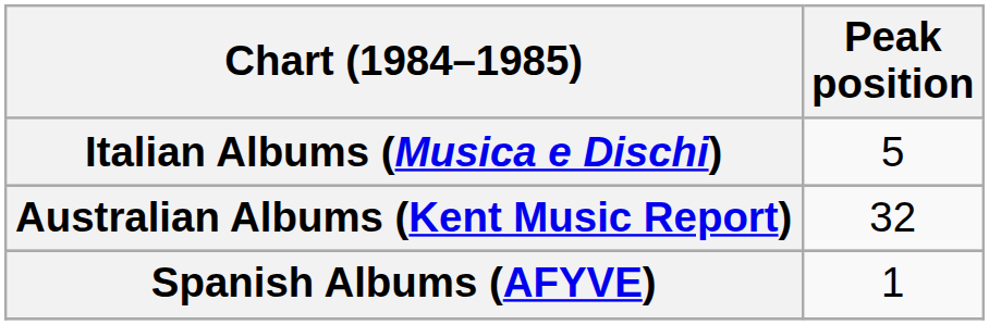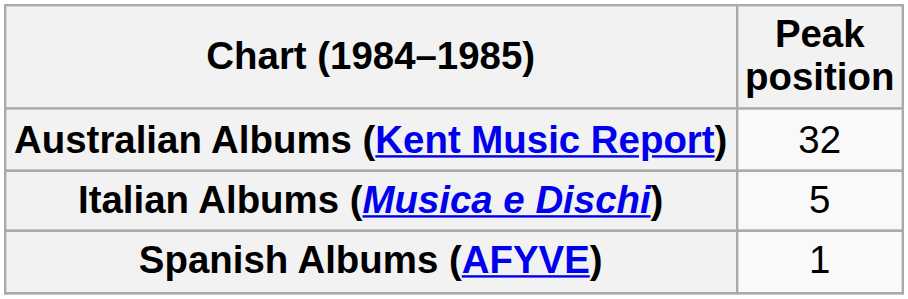rows swapped: Australian Albums (Kent Music Report) <-> Italian Albums (Musica e Dischi)
